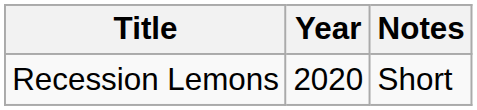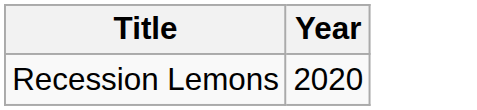- column: Notes | Short
